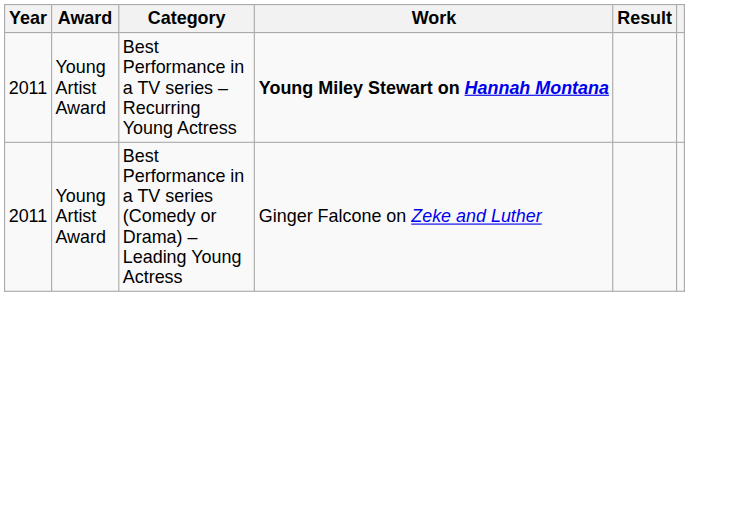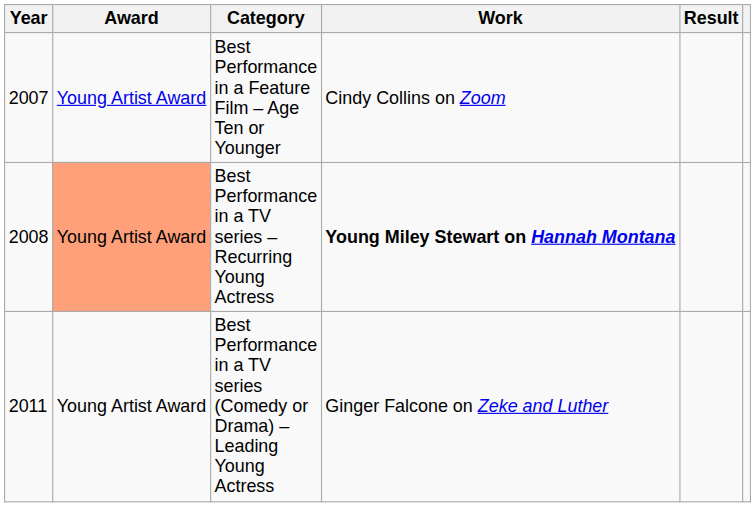+ row: 2007 | Young Artist Award | Best Performance in a Feature Film – Age Ten or Younger | Cindy Collins on Zoom
Best Performance in a TV series – Recurring Young Actress | Year: 2011 -> 2008
Best Performance in a TV series – Recurring Young Actress | Award: no background -> lightsalmon background
